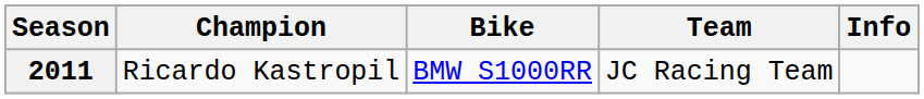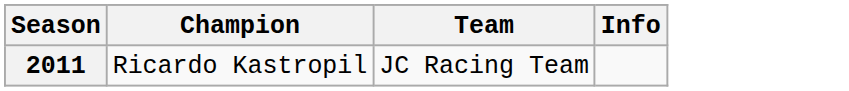- column: Bike | BMW S1000RR
